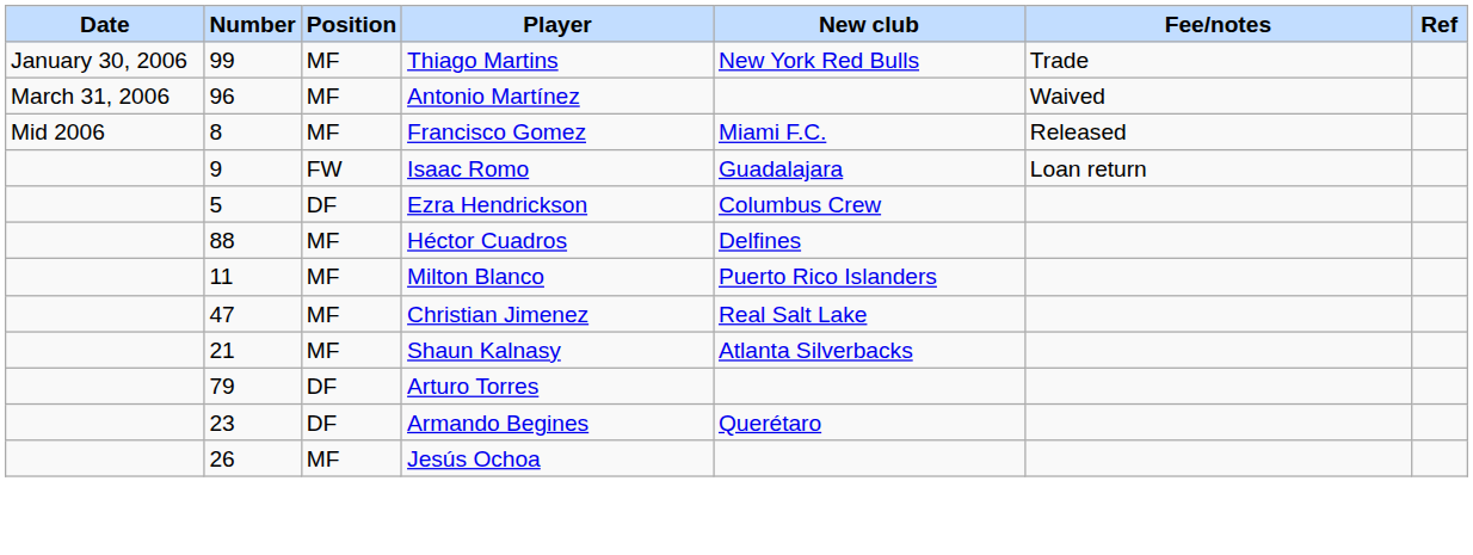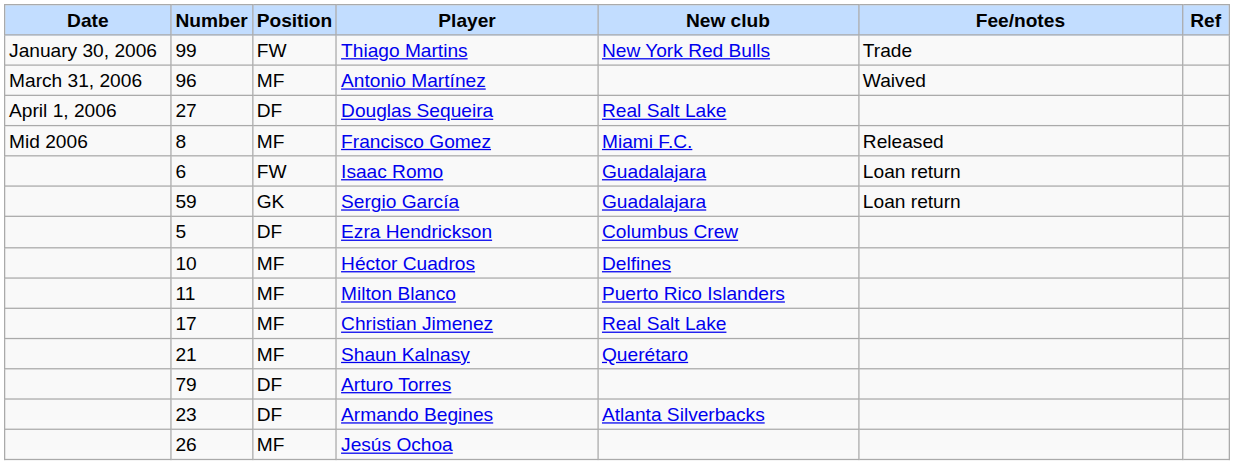Thiago Martins | Position: MF -> FW
+ row: April 1, 2006 | 27 | DF | Douglas Sequeira | Real Salt Lake
Isaac Romo | Number: 9 -> 6
+ row: 59 | GK | Sergio García | Guadalajara | Loan return
Héctor Cuadros | Number: 88 -> 10
Christian Jimenez | Number: 47 -> 17
Shaun Kalnasy | New club: Atlanta Silverbacks -> Querétaro
Armando Begines | New club: Querétaro -> Atlanta Silverbacks
